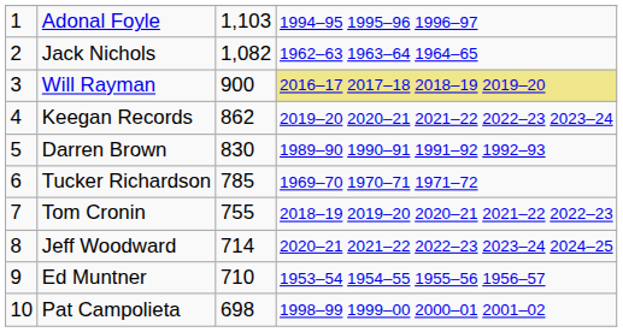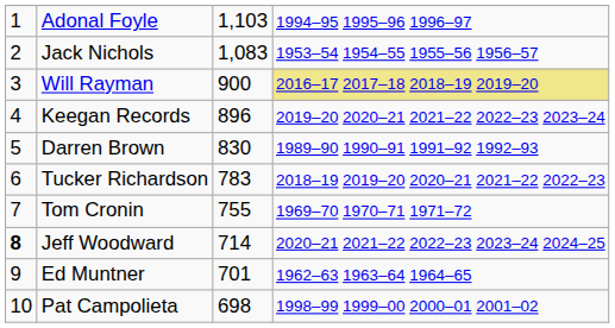Jack Nichols | column 3: 1,082 -> 1,083
Jack Nichols | column 4: 1962–63 1963–64 1964–65 -> 1953–54 1954–55 1955–56 1956–57
Keegan Records | column 3: 862 -> 896
Tucker Richardson | column 3: 785 -> 783
Tucker Richardson | column 4: 1969–70 1970–71 1971–72 -> 2018–19 2019–20 2020–21 2021–22 2022–23
Tom Cronin | column 4: 2018–19 2019–20 2020–21 2021–22 2022–23 -> 1969–70 1970–71 1971–72
Jeff Woodward | column 1: normal -> bold
Ed Muntner | column 3: 710 -> 701
Ed Muntner | column 4: 1953–54 1954–55 1955–56 1956–57 -> 1962–63 1963–64 1964–65
